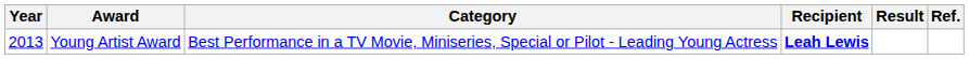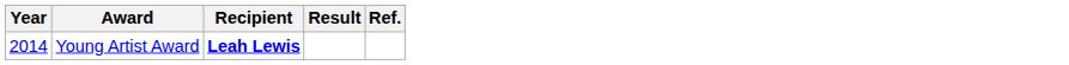- column: Category | Best Performance in a TV Movie, Miniseries, Special or Pilot - Leading Young Actress
Young Artist Award | Year: 2013 -> 2014
